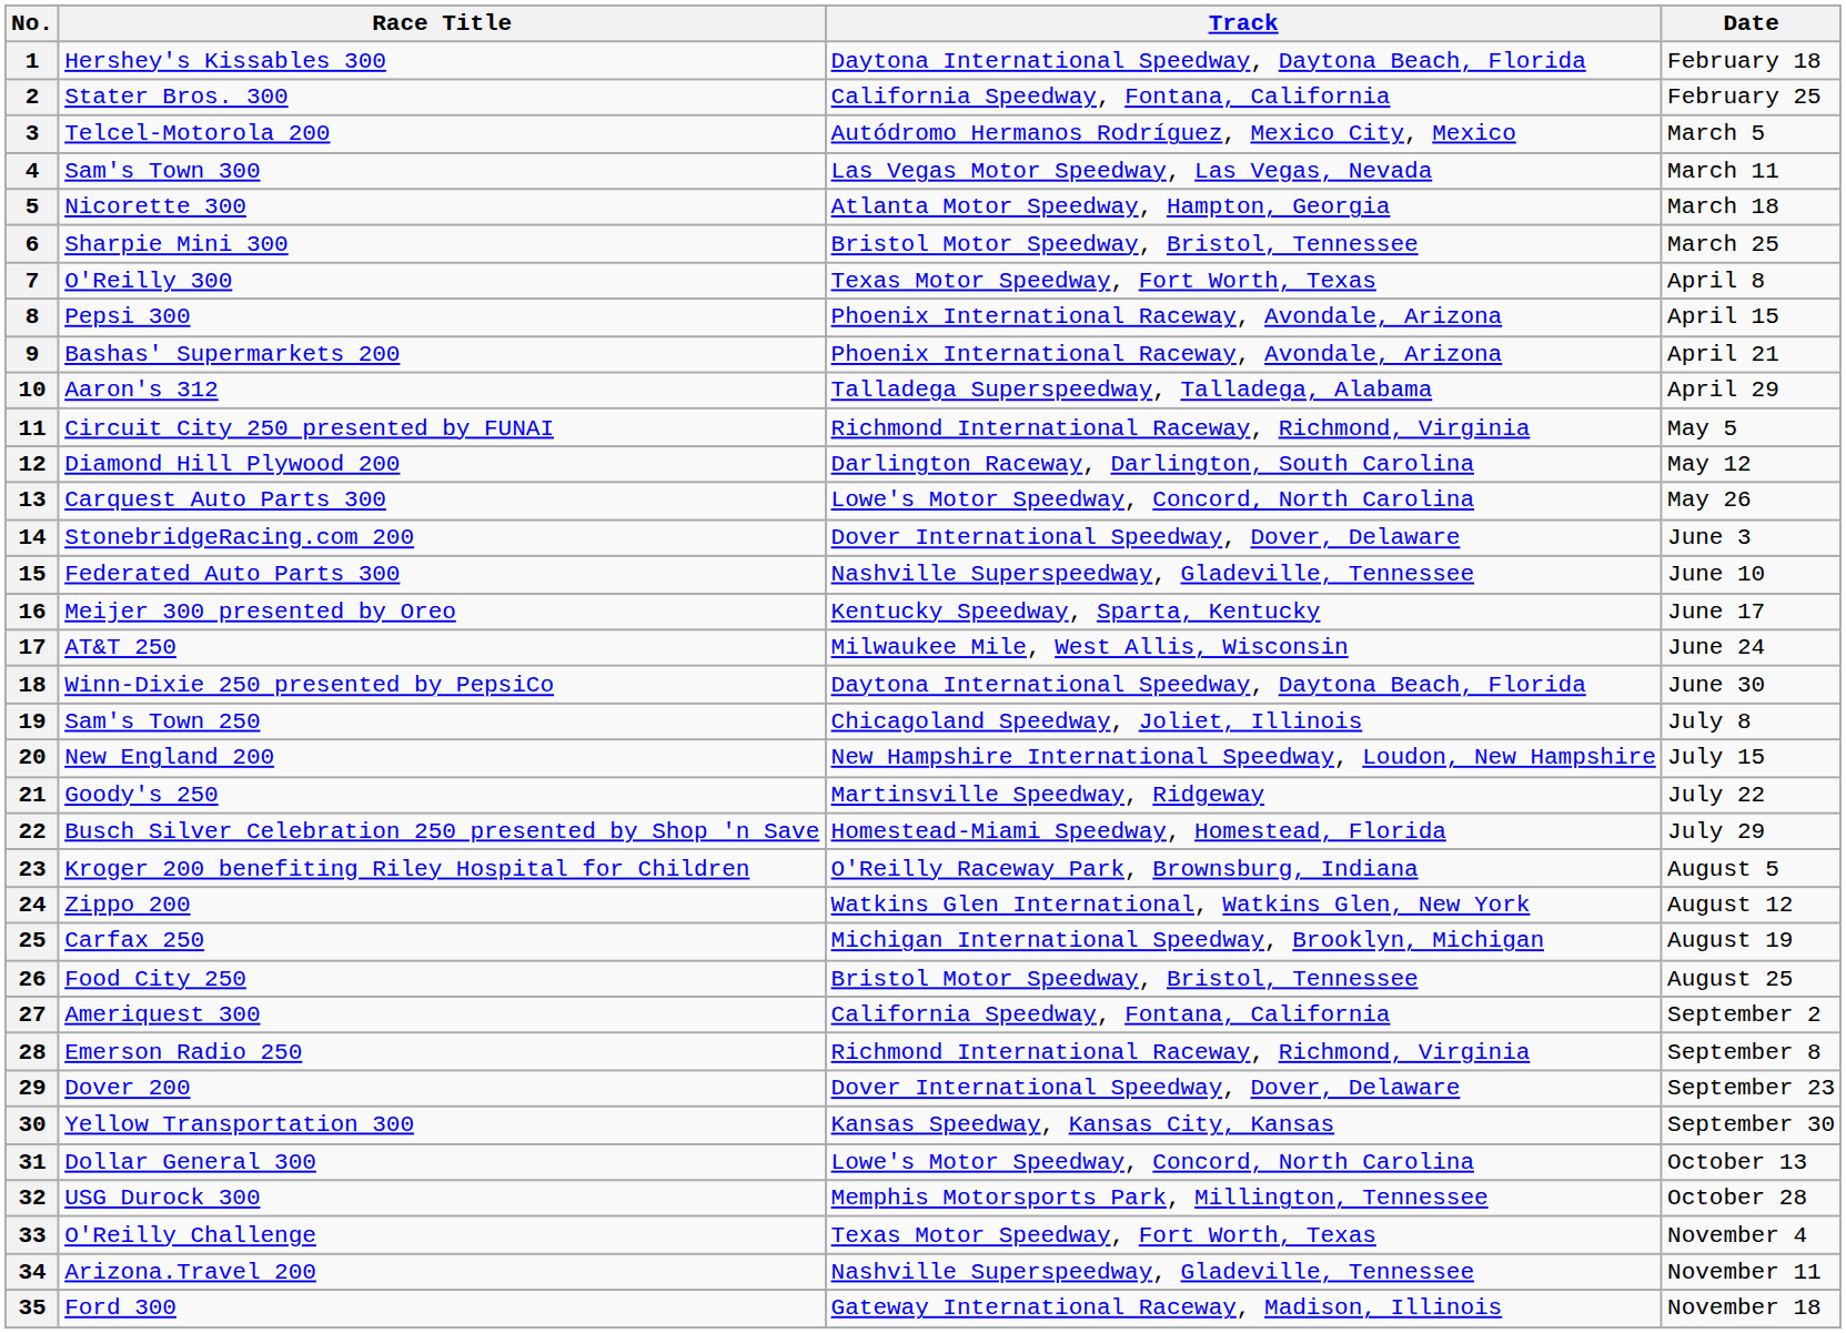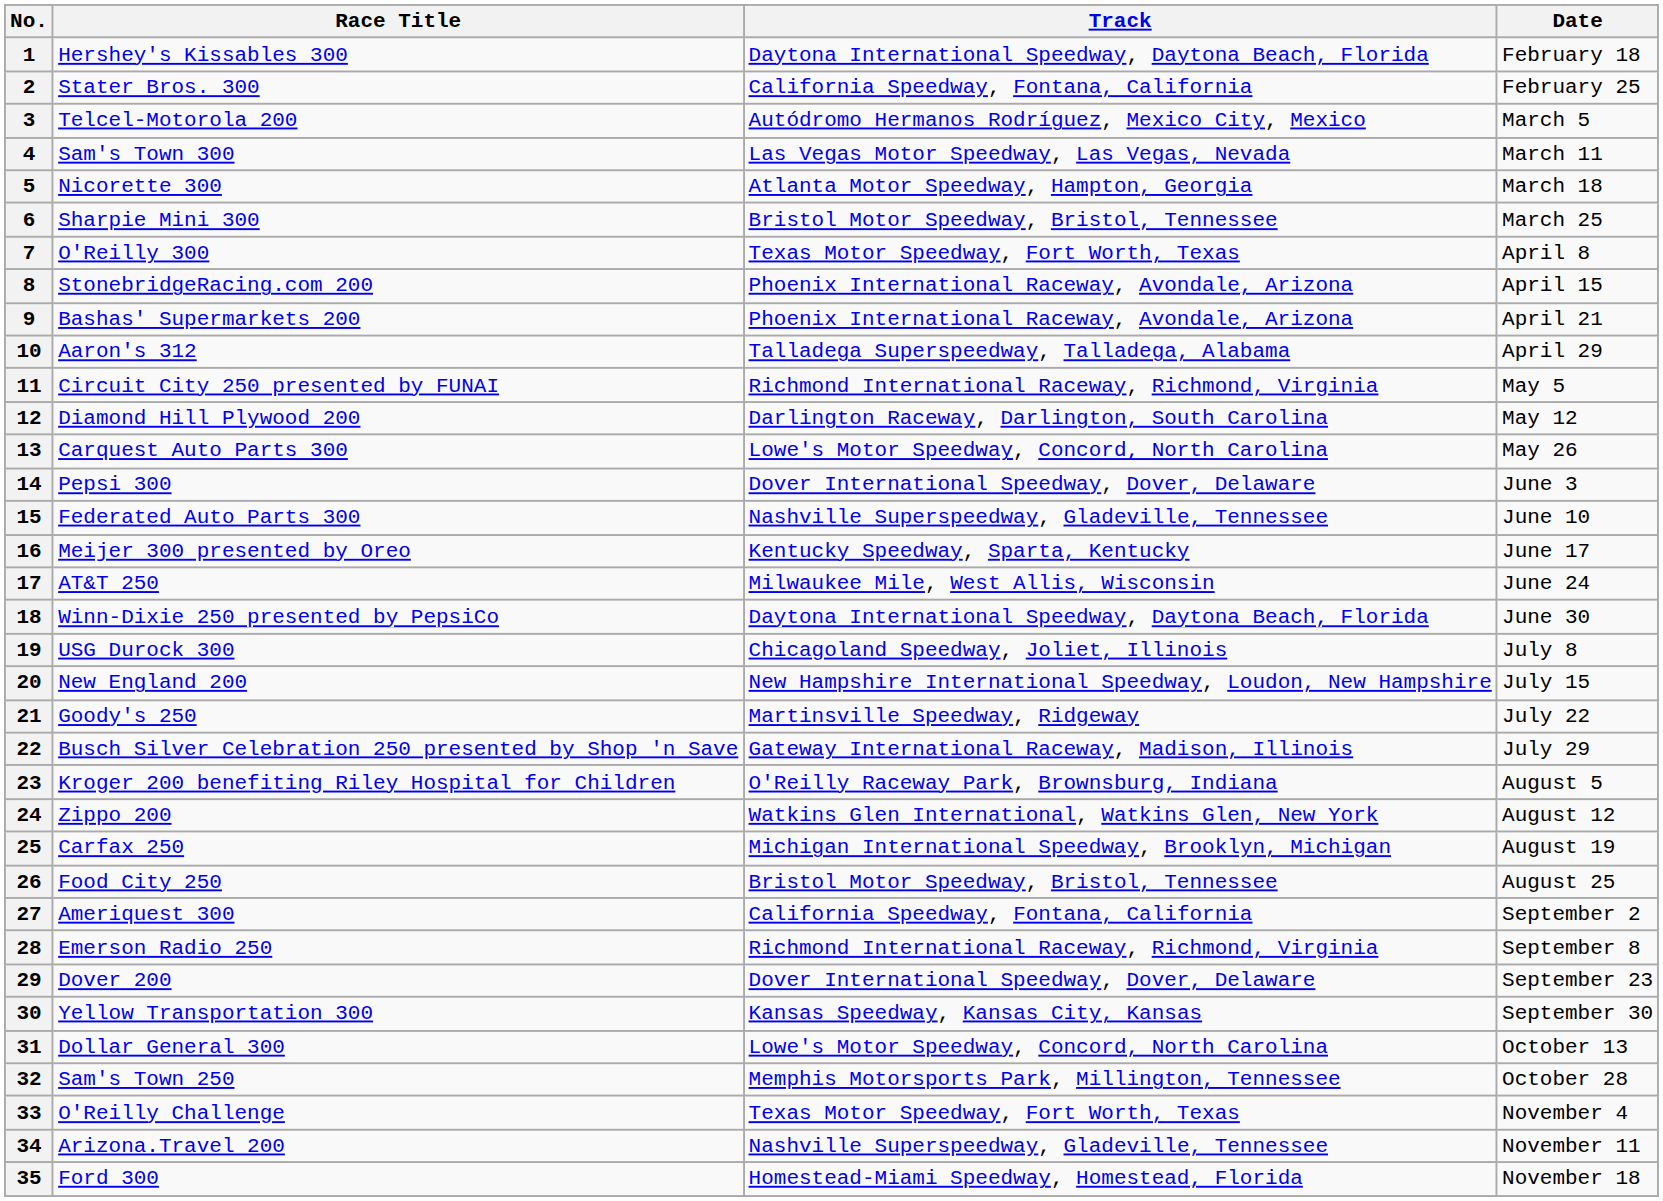8 | Race Title: Pepsi 300 -> StonebridgeRacing.com 200
14 | Race Title: StonebridgeRacing.com 200 -> Pepsi 300
19 | Race Title: Sam's Town 250 -> USG Durock 300
22 | Track: Homestead-Miami Speedway, Homestead, Florida -> Gateway International Raceway, Madison, Illinois
32 | Race Title: USG Durock 300 -> Sam's Town 250
35 | Track: Gateway International Raceway, Madison, Illinois -> Homestead-Miami Speedway, Homestead, Florida
